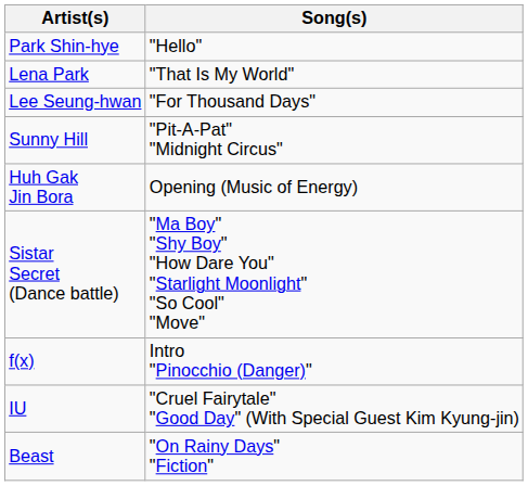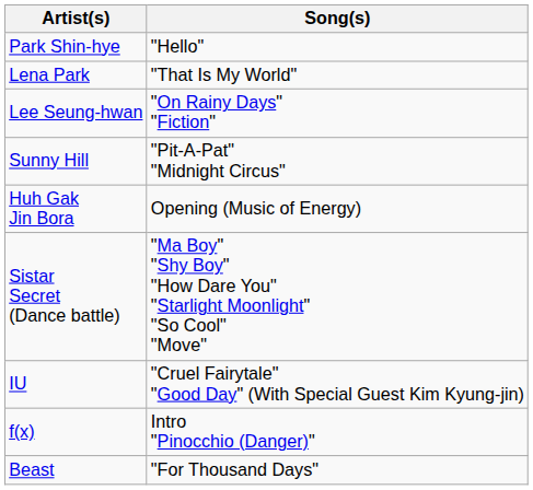Lee Seung-hwan | Song(s): "For Thousand Days" -> "On Rainy Days" "Fiction"
rows swapped: f(x) <-> IU
Beast | Song(s): "On Rainy Days" "Fiction" -> "For Thousand Days"
